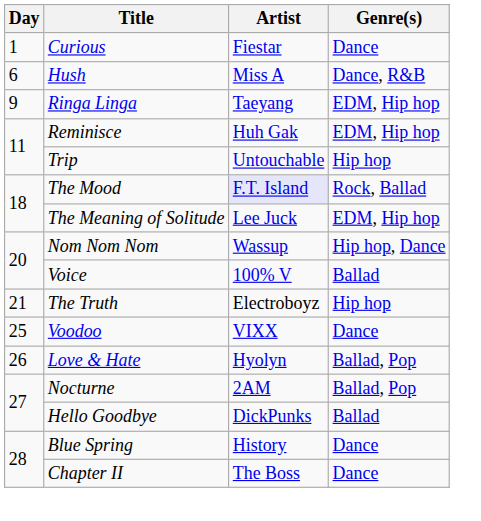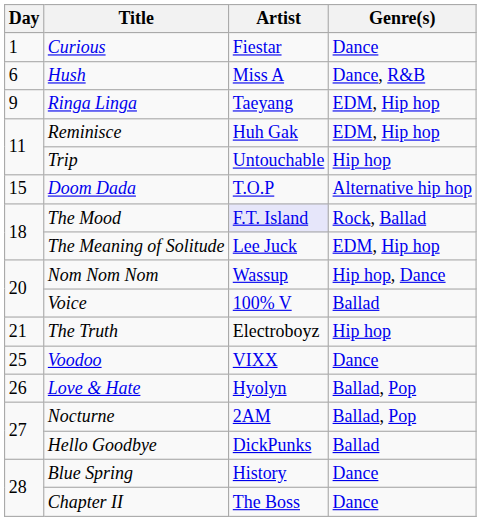+ row: 15 | Doom Dada | T.O.P | Alternative hip hop
